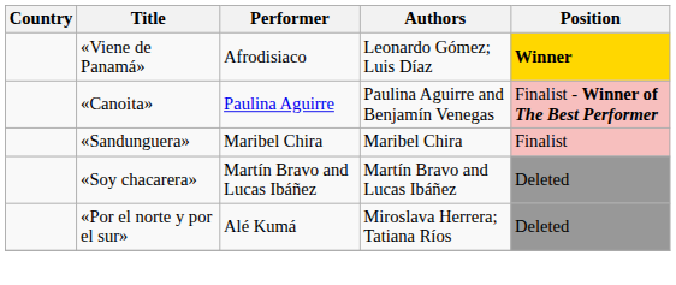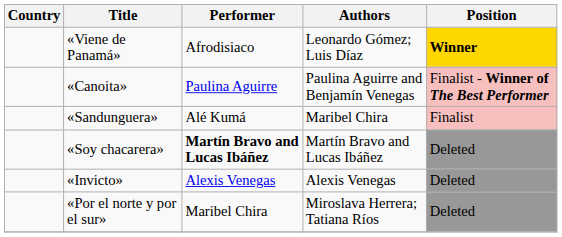«Sandunguera» | Performer: Maribel Chira -> Alé Kumá
«Soy chacarera» | Performer: normal -> bold
+ row: «Invicto» | Alexis Venegas | Alexis Venegas | Deleted
«Por el norte y por el sur» | Performer: Alé Kumá -> Maribel Chira
